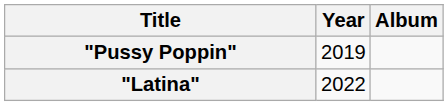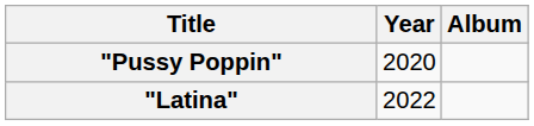"Pussy Poppin" | Year: 2019 -> 2020
